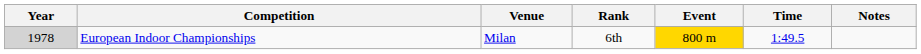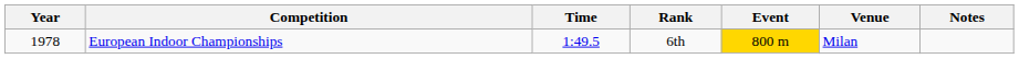columns swapped: Venue <-> Time
European Indoor Championships | Year: lightgrey background -> no background
